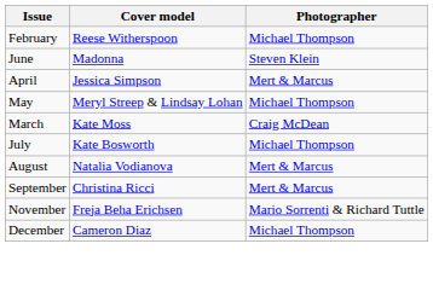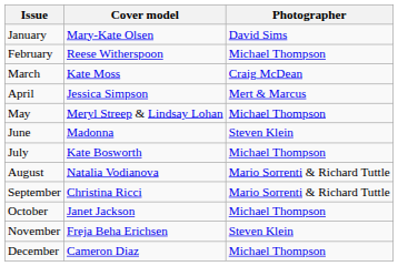+ row: January | Mary-Kate Olsen | David Sims
rows swapped: March <-> June
August | Photographer: Mert & Marcus -> Mario Sorrenti & Richard Tuttle
September | Photographer: Mert & Marcus -> Mario Sorrenti & Richard Tuttle
+ row: October | Janet Jackson | Michael Thompson
November | Photographer: Mario Sorrenti & Richard Tuttle -> Steven Klein
